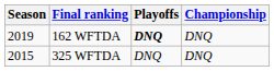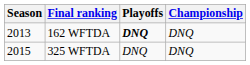162 WFTDA | Season: 2019 -> 2013
